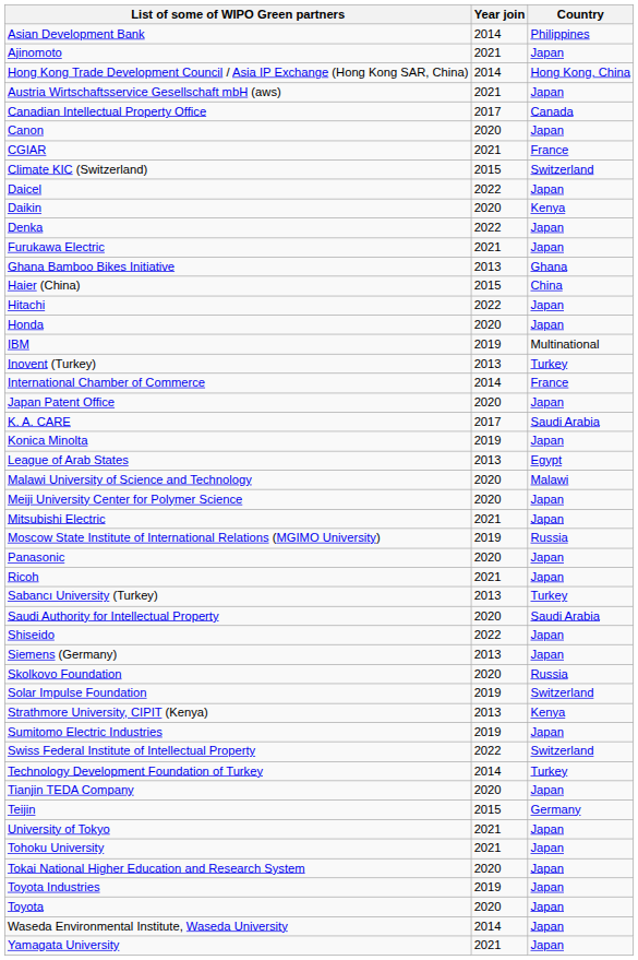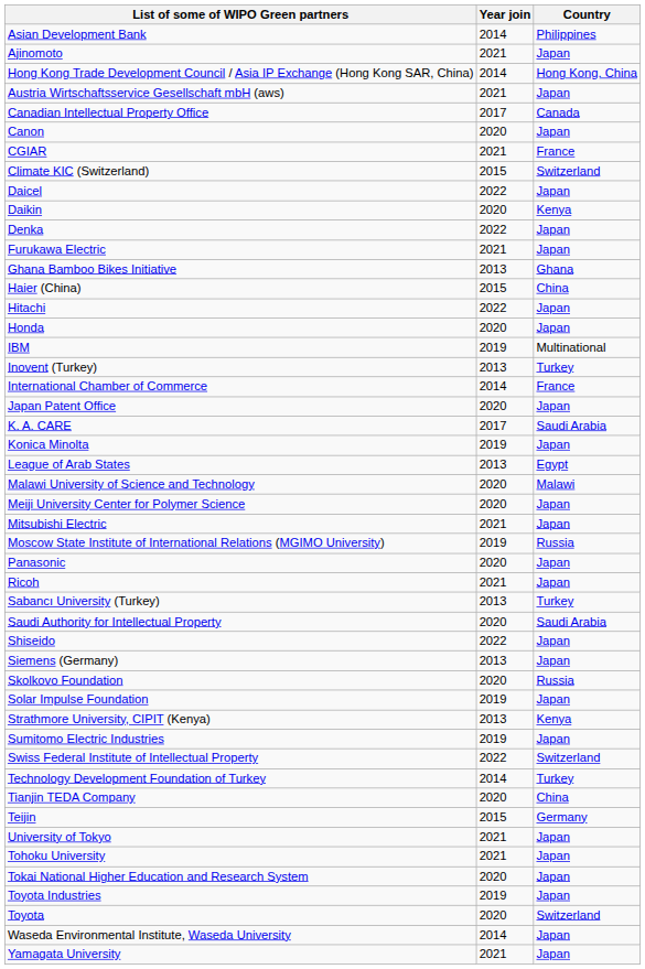Solar Impulse Foundation | Country: Switzerland -> Japan
Tianjin TEDA Company | Country: Japan -> China
Toyota | Country: Japan -> Switzerland
